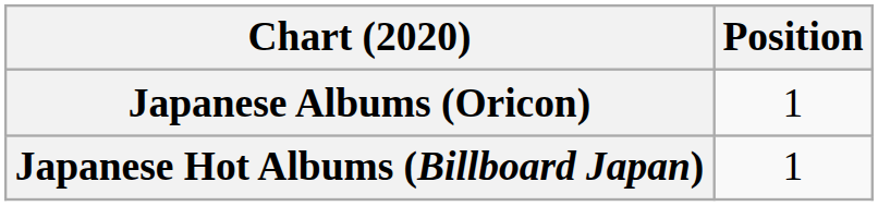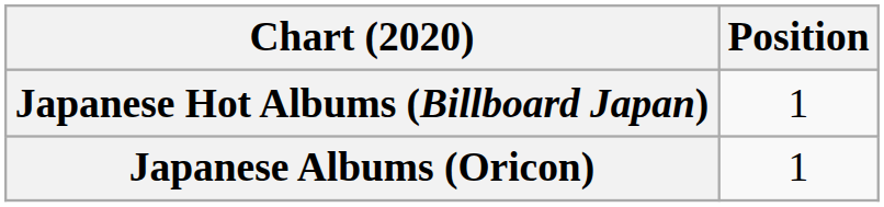rows swapped: Japanese Hot Albums (Billboard Japan) <-> Japanese Albums (Oricon)
